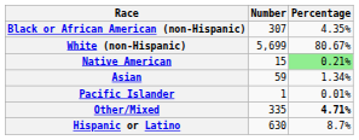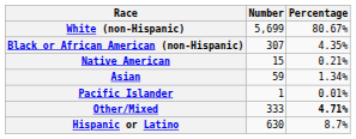rows swapped: White (non-Hispanic) <-> Black or African American (non-Hispanic)
Native American | Percentage: lightgreen background -> no background
Other/Mixed | Number: 335 -> 333
